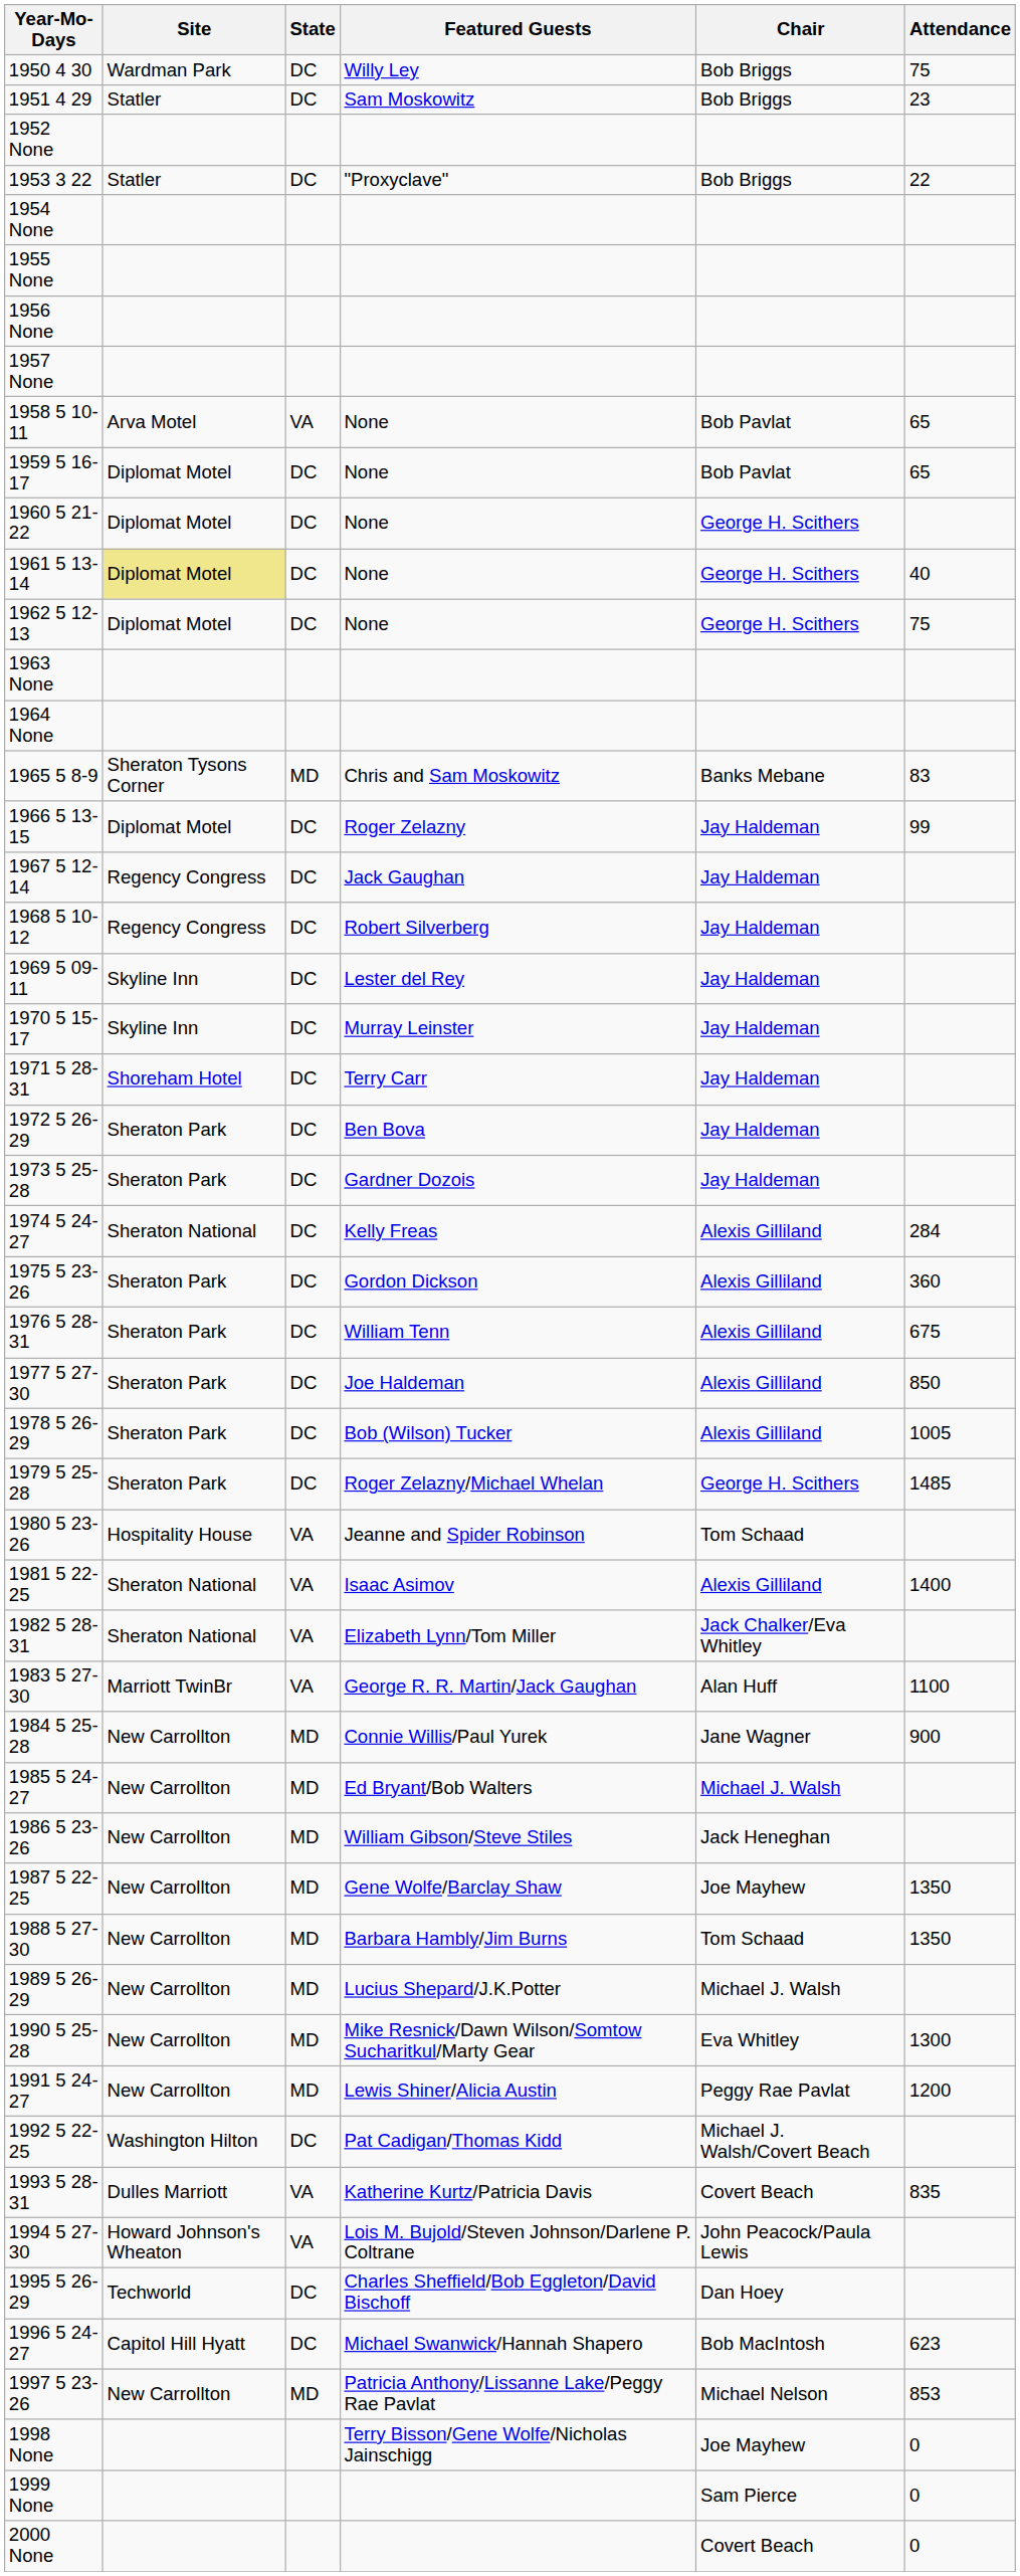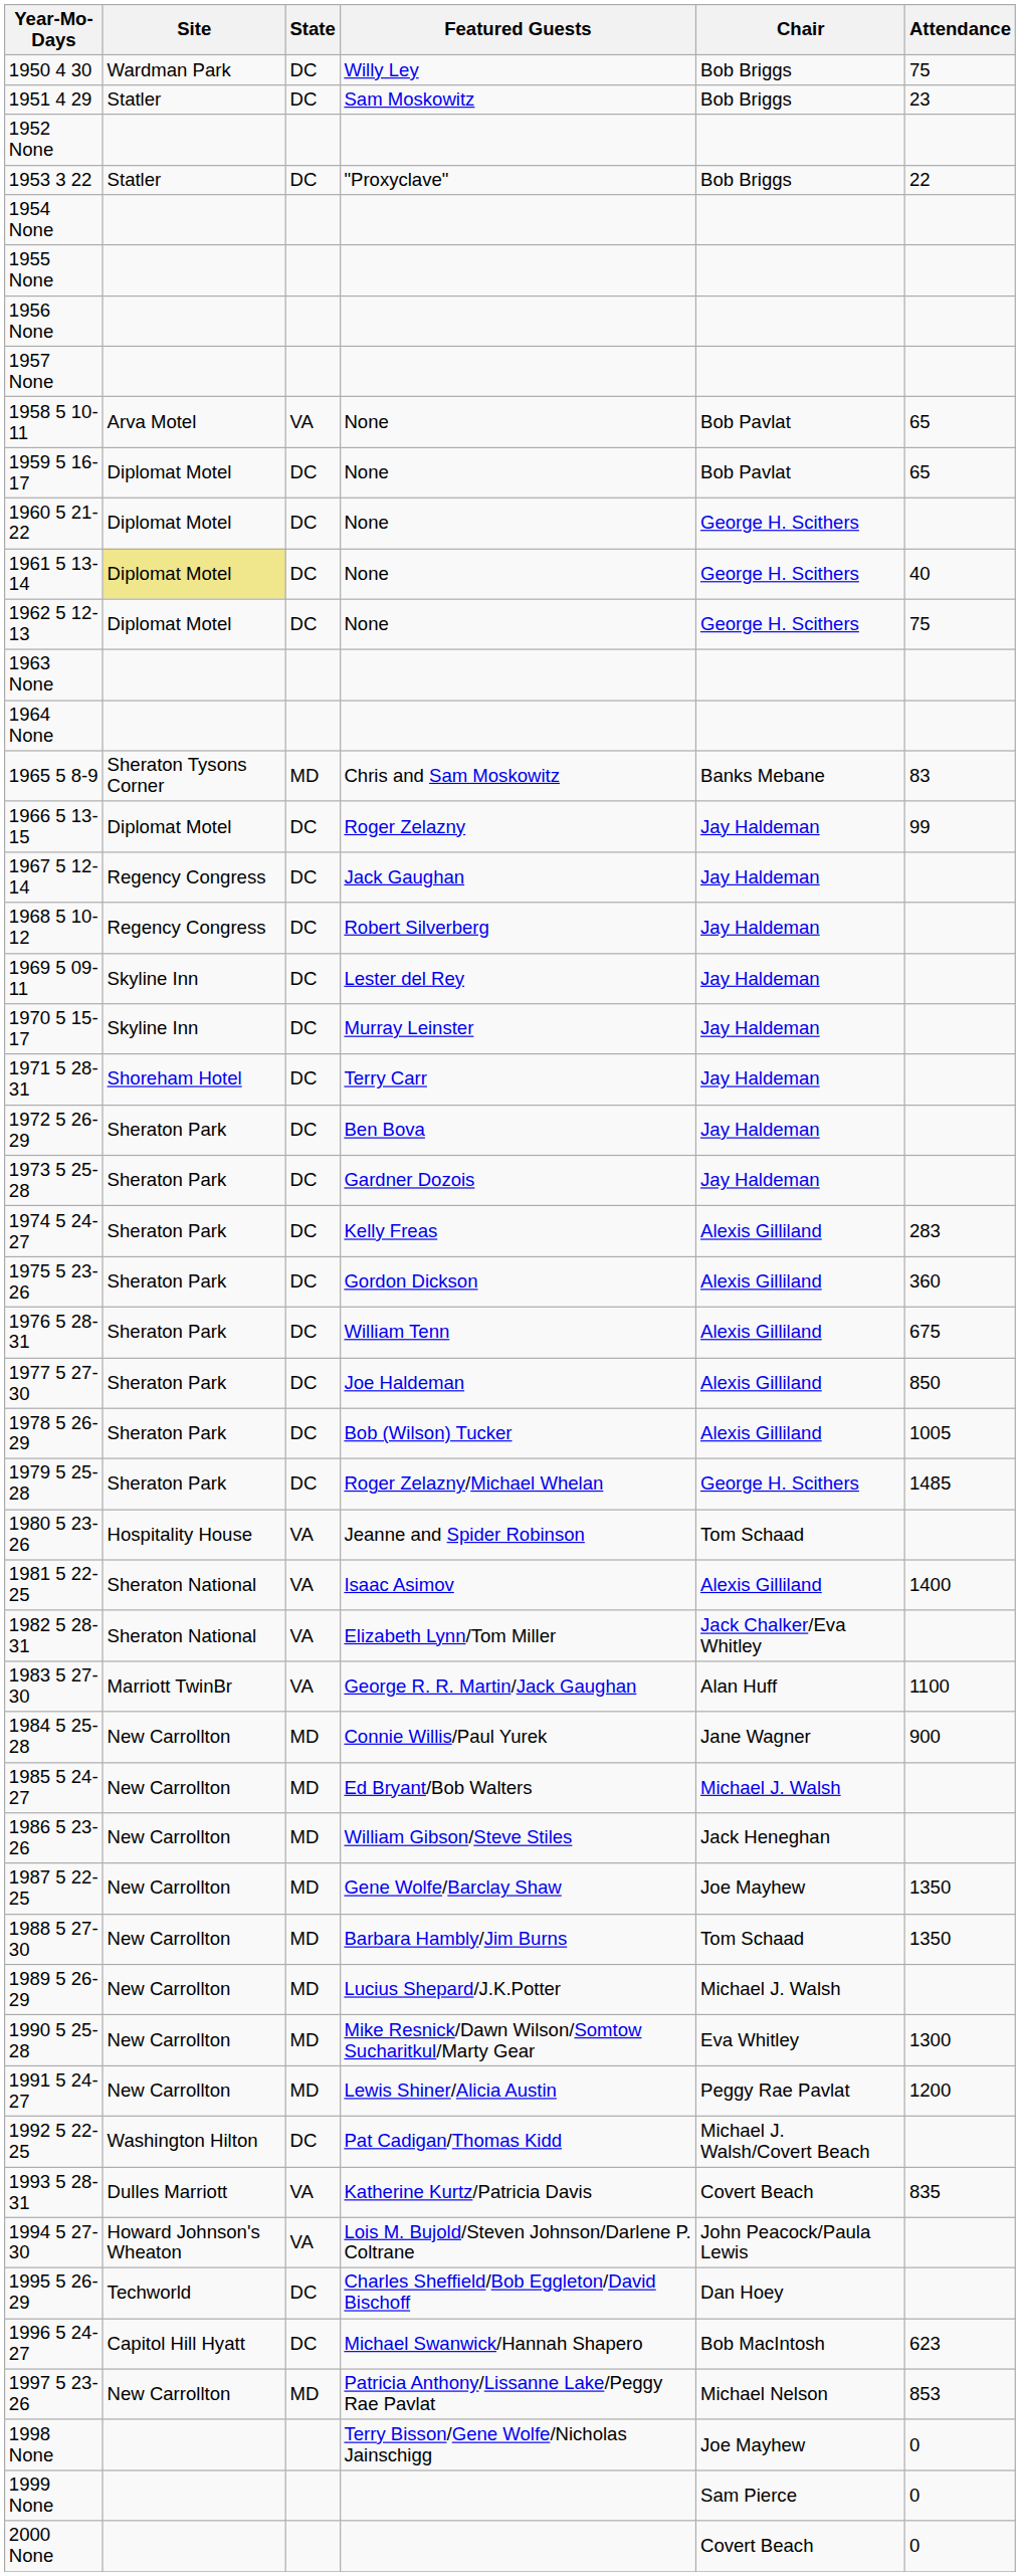1974 5 24-27 | Site: Sheraton National -> Sheraton Park
1974 5 24-27 | Attendance: 284 -> 283
